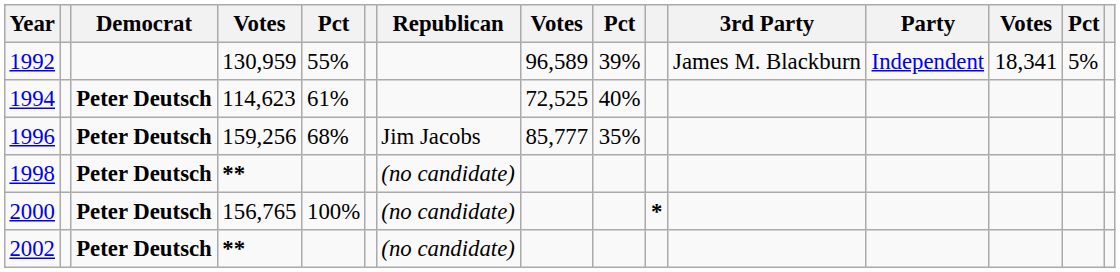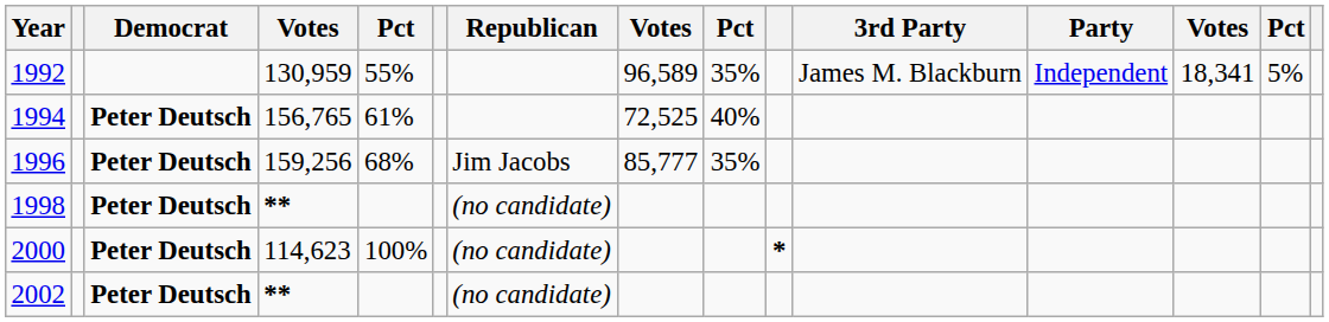1992 | column 9: 39% -> 35%
1994 | column 4: 114,623 -> 156,765
2000 | column 4: 156,765 -> 114,623
